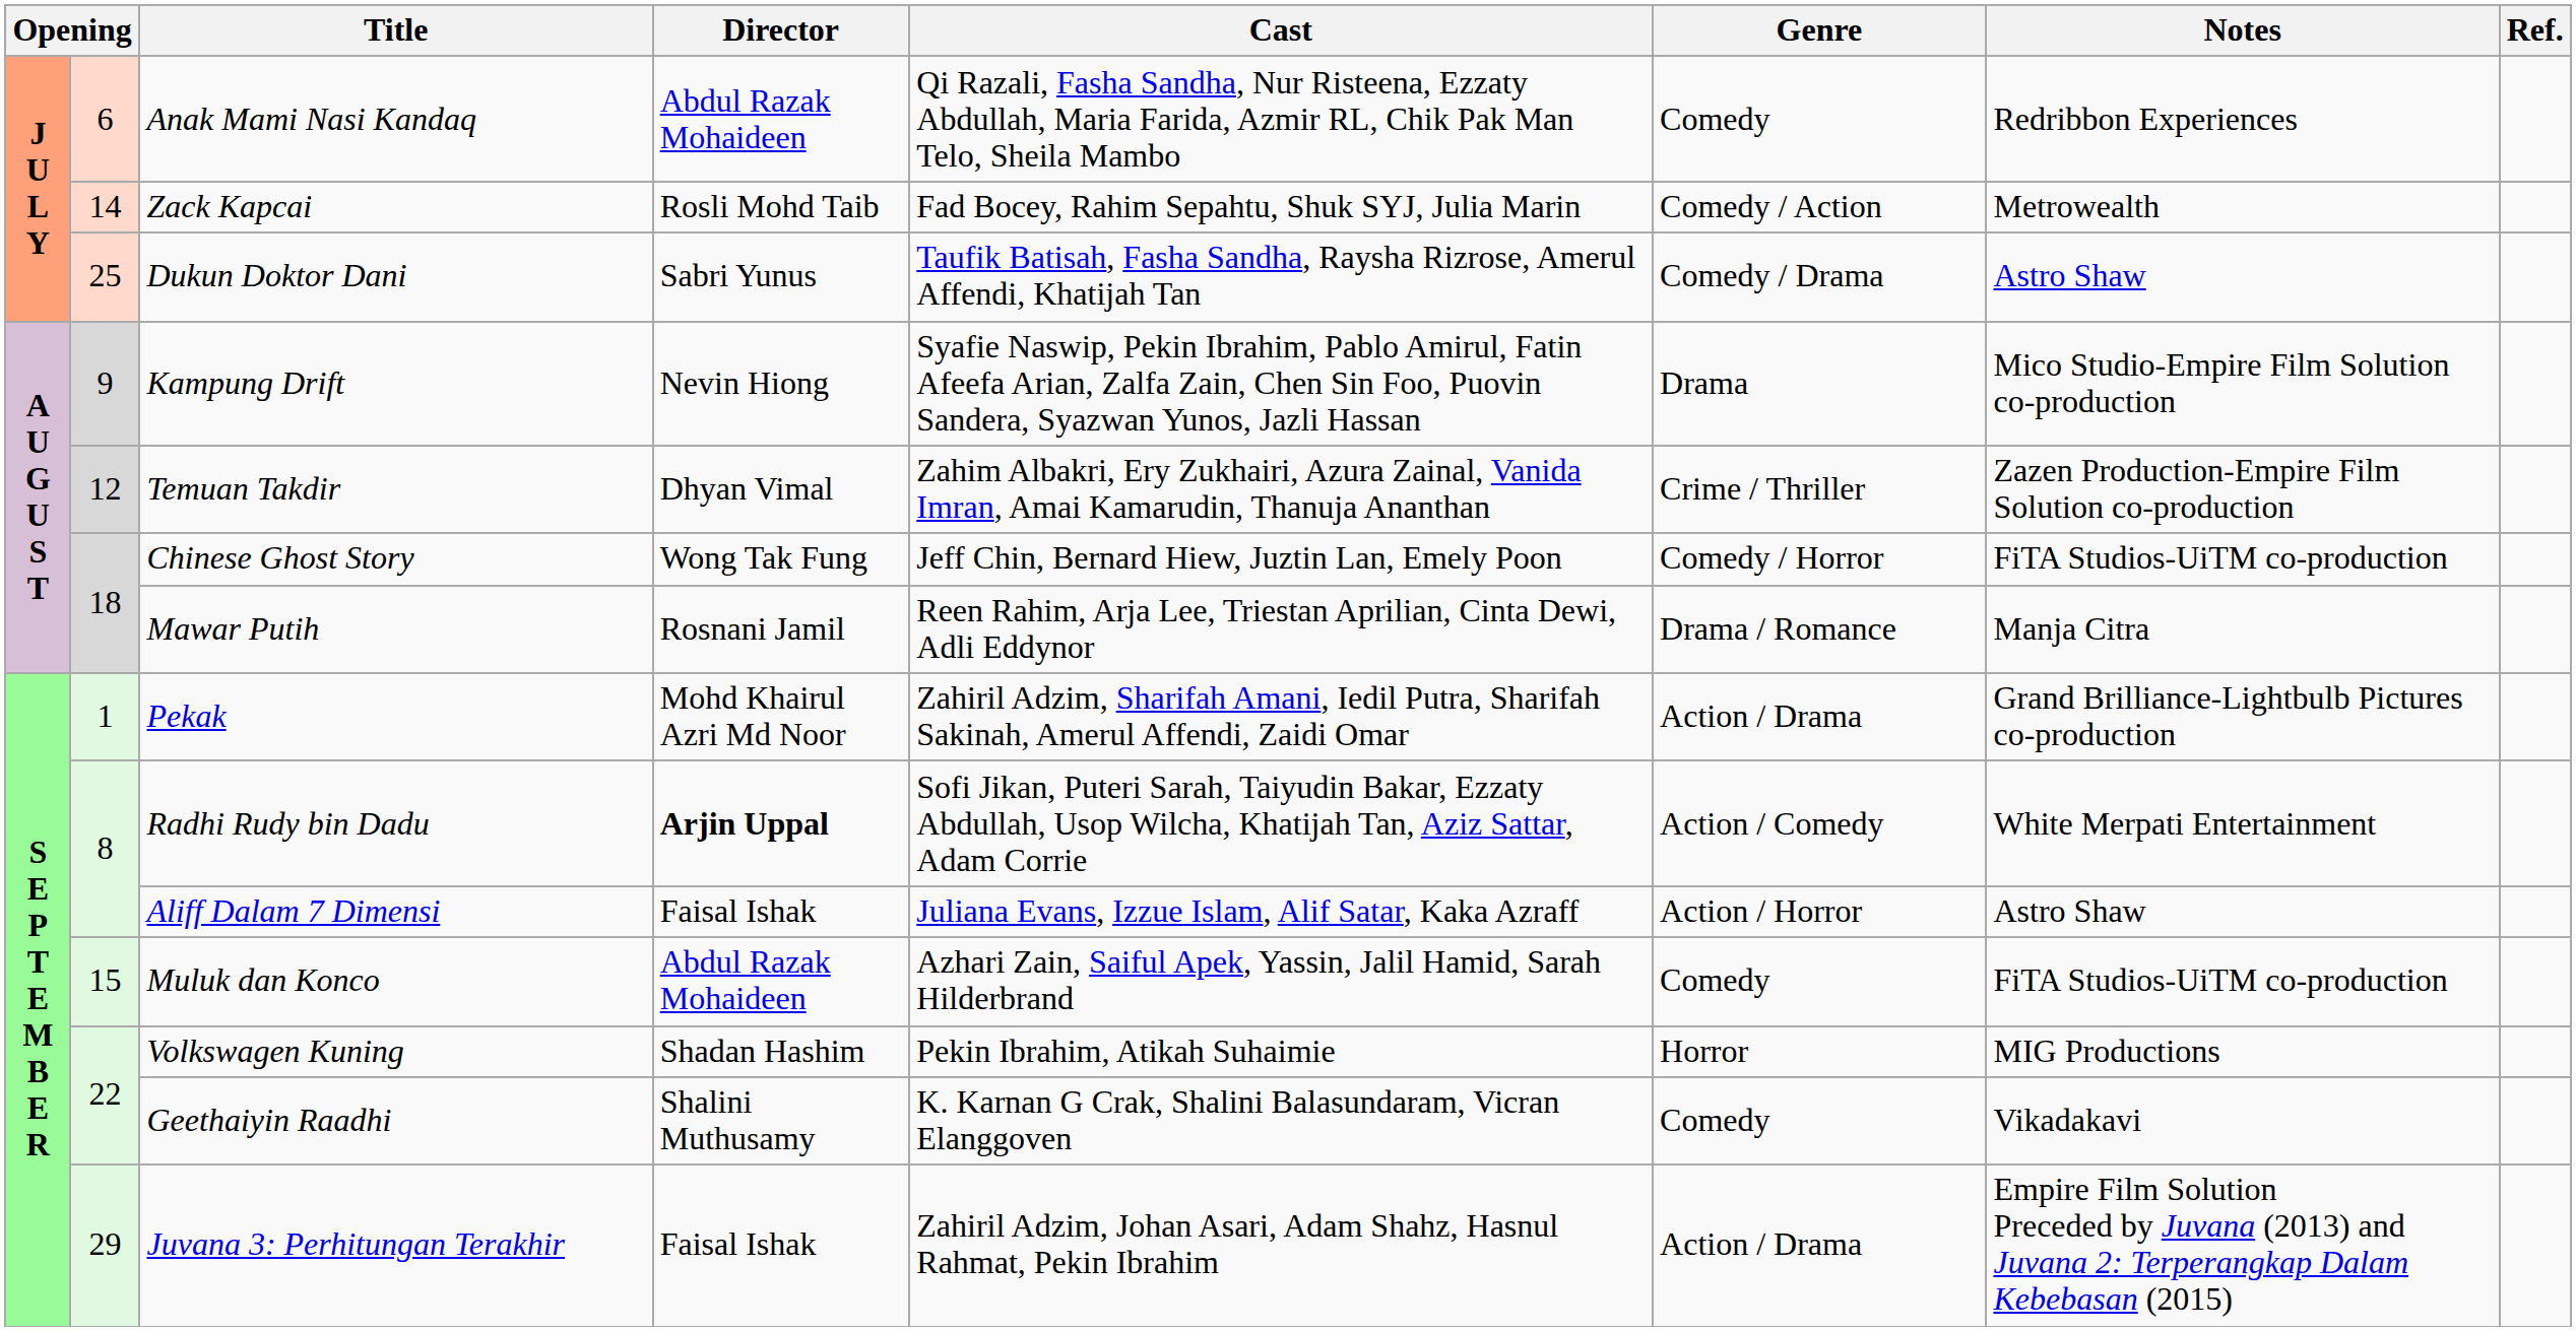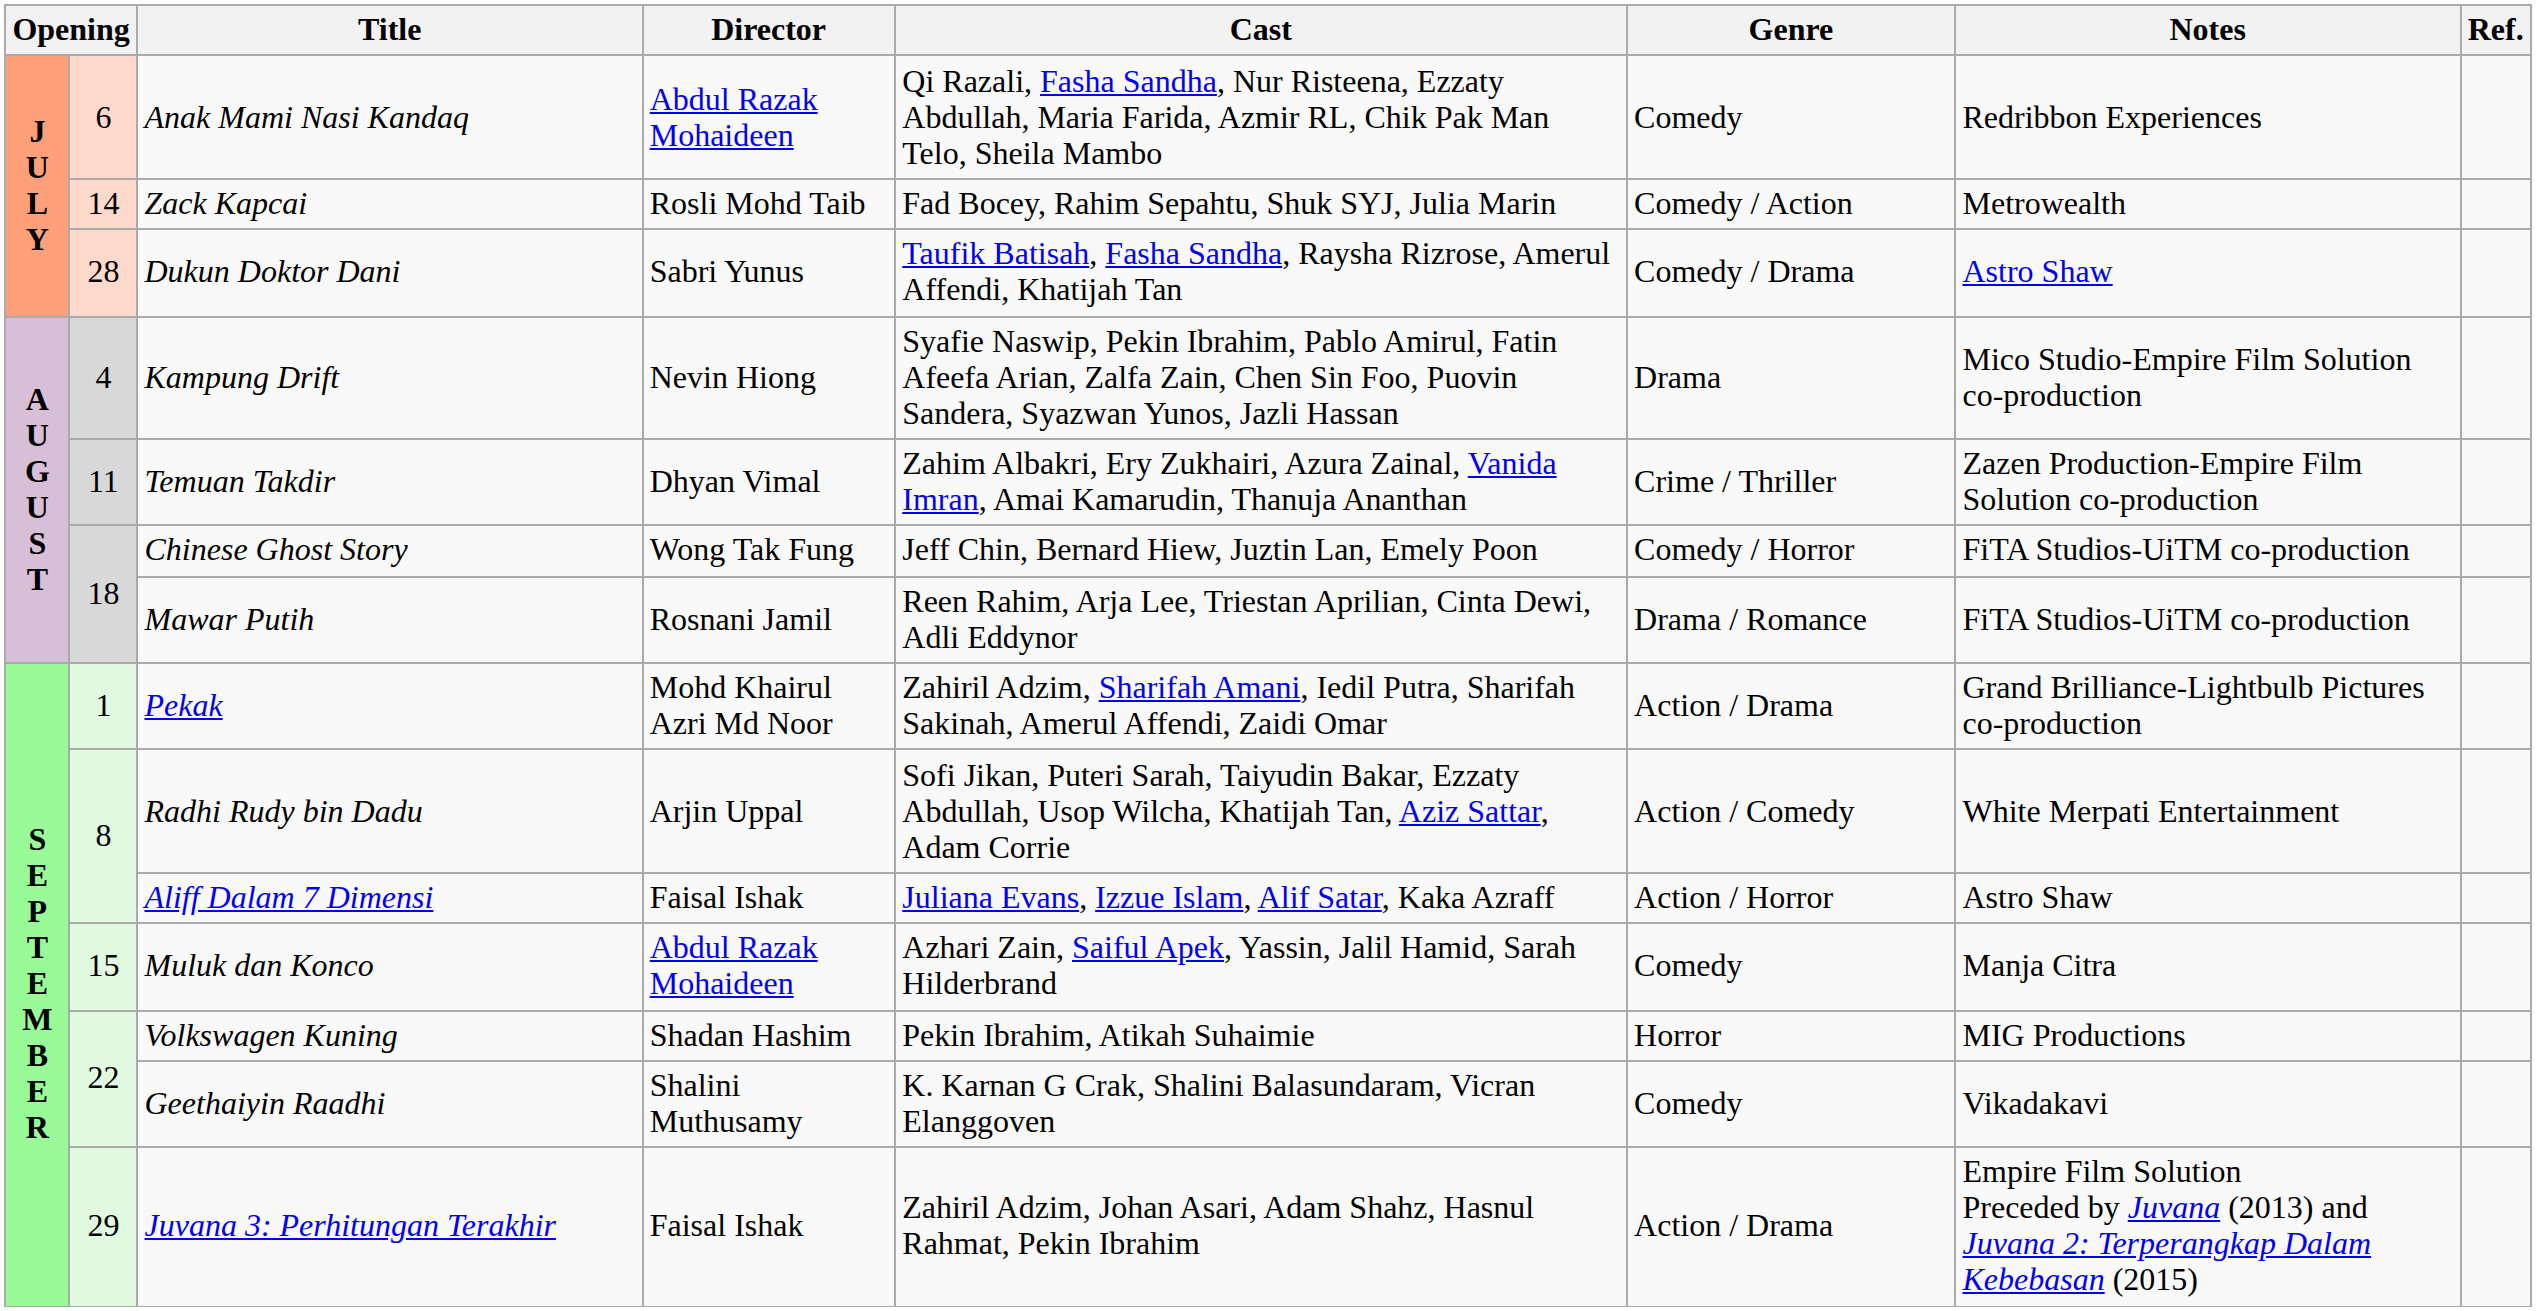Dukun Doktor Dani | column 2: 25 -> 28
Kampung Drift | column 2: 9 -> 4
Temuan Takdir | column 2: 12 -> 11
Mawar Putih | Notes: Manja Citra -> FiTA Studios-UiTM co-production
Radhi Rudy bin Dadu | Director: bold -> normal
Muluk dan Konco | Notes: FiTA Studios-UiTM co-production -> Manja Citra
